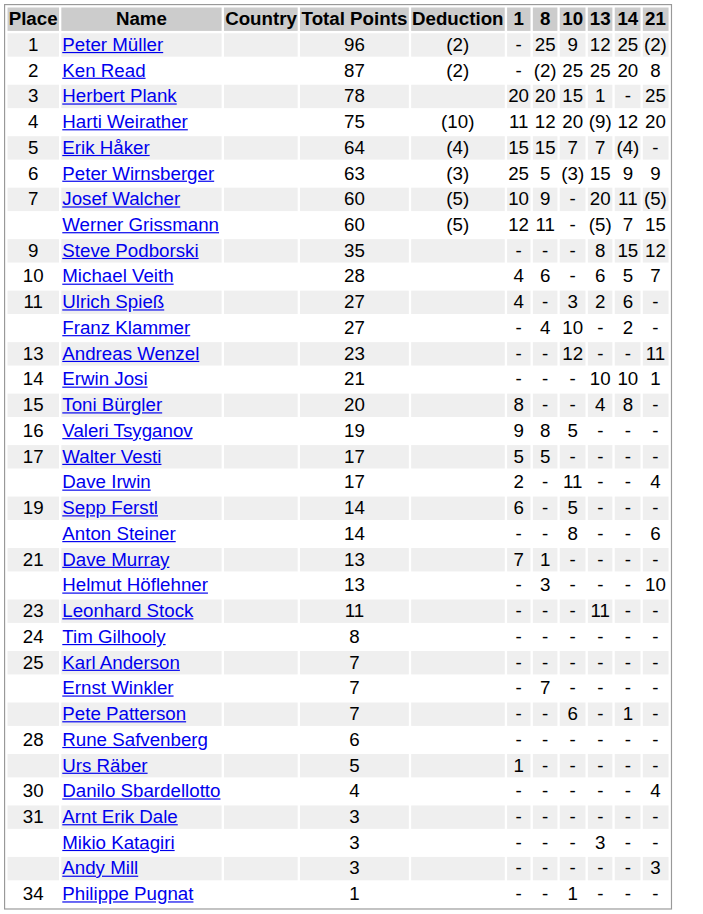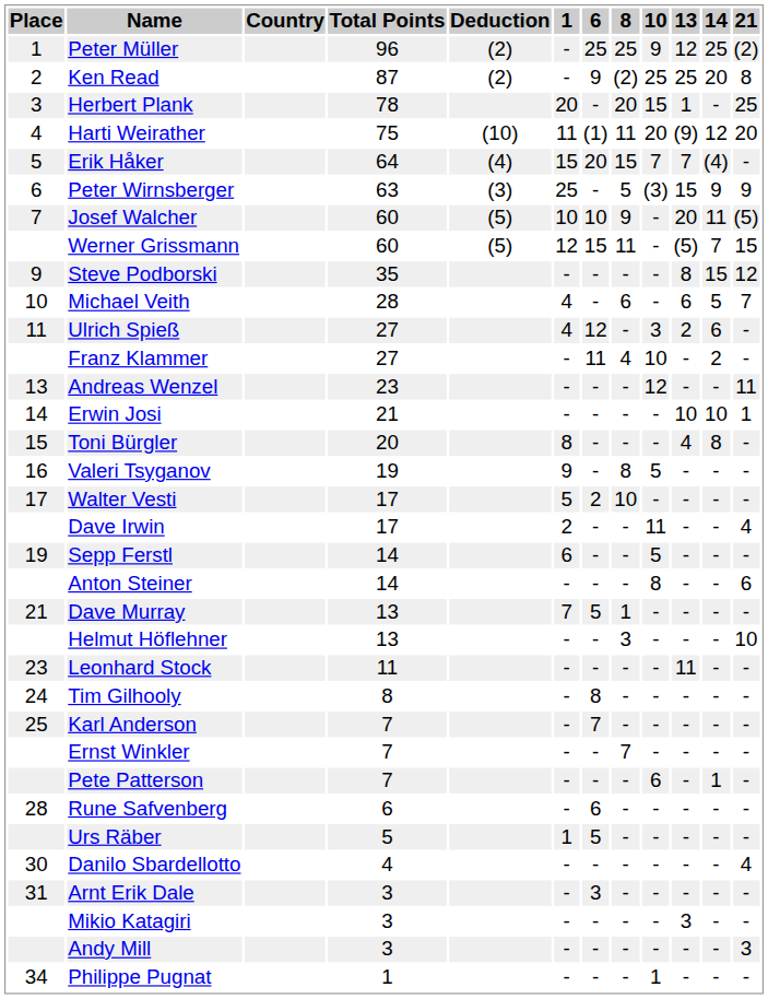+ column: 6 | 25 | 9 | - | (1) | 20 | - | 10 | 15 | - | - | 12 | 11 | - | - | - | - | 2 | - | - | - | 5 | - | - | 8 | 7 | - | - | 6 | 5 | - | 3 | - | - | -
Harti Weirather | 8: 12 -> 11
Walter Vesti | 8: 5 -> 10
